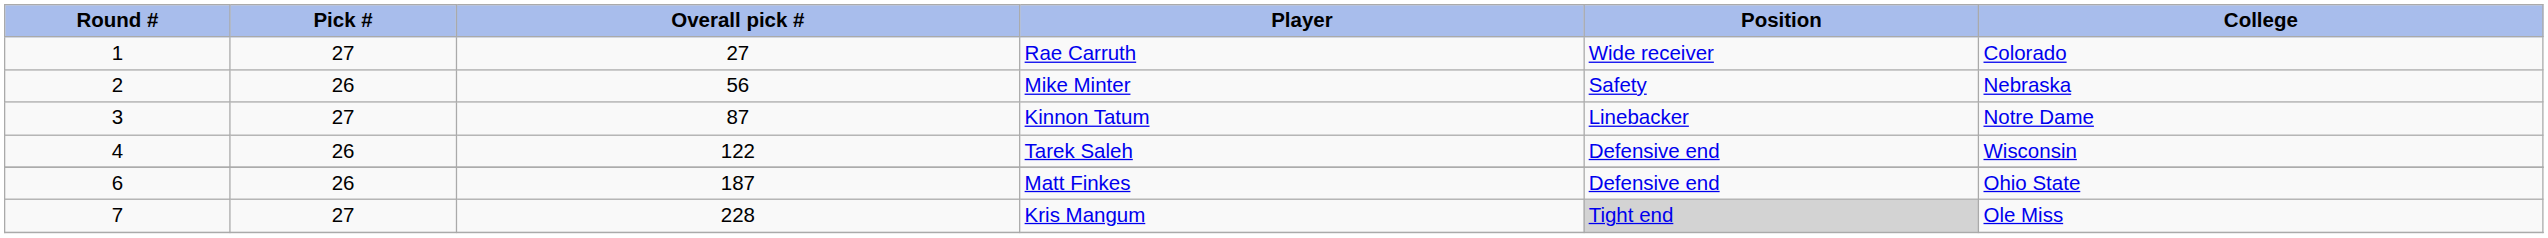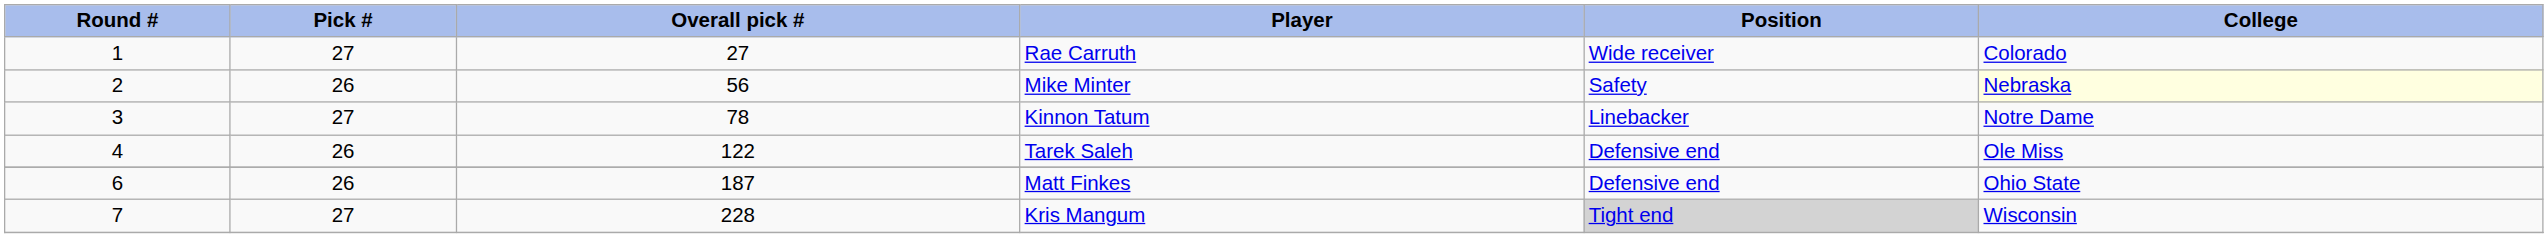Mike Minter | College: no background -> lightyellow background
Kinnon Tatum | Overall pick #: 87 -> 78
Tarek Saleh | College: Wisconsin -> Ole Miss
Kris Mangum | College: Ole Miss -> Wisconsin
